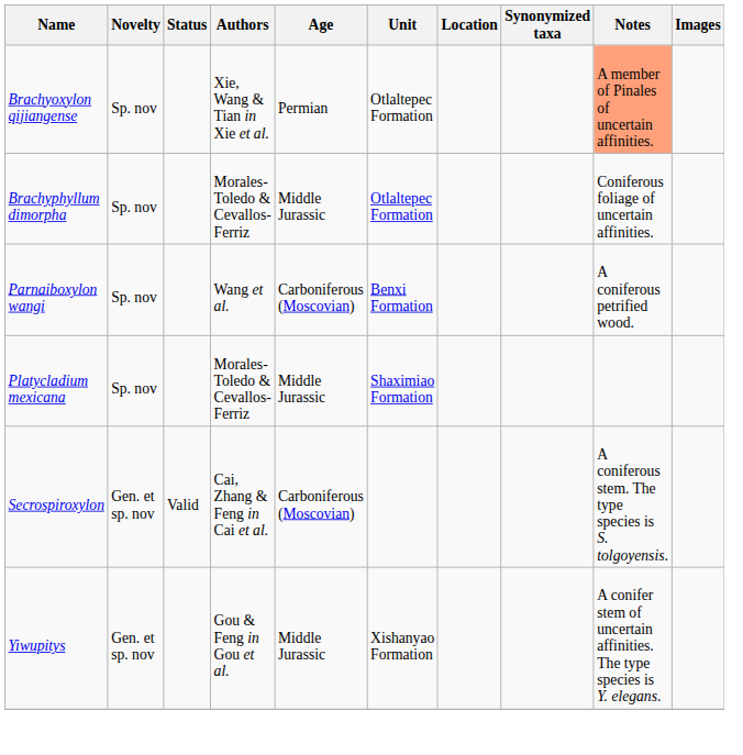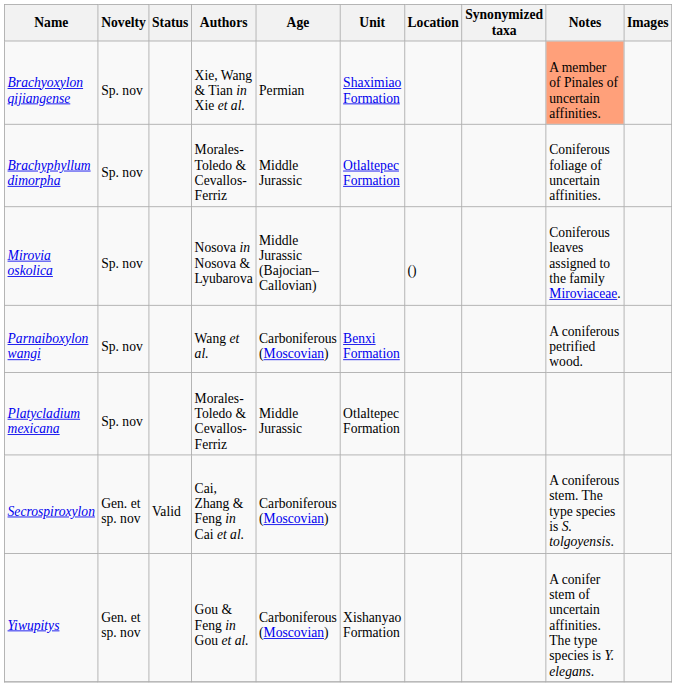Brachyoxylon qijiangense | Unit: Otlaltepec Formation -> Shaximiao Formation
+ row: Mirovia oskolica | Sp. nov | Nosova in Nosova & Lyubarova | Middle Jurassic (Bajocian–Callovian) | () | Coniferous leaves assigned to the family Miroviaceae.
Platycladium mexicana | Unit: Shaximiao Formation -> Otlaltepec Formation
Yiwupitys | Age: Middle Jurassic -> Carboniferous (Moscovian)
